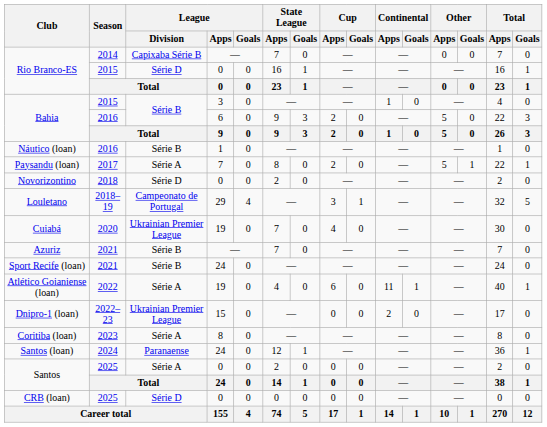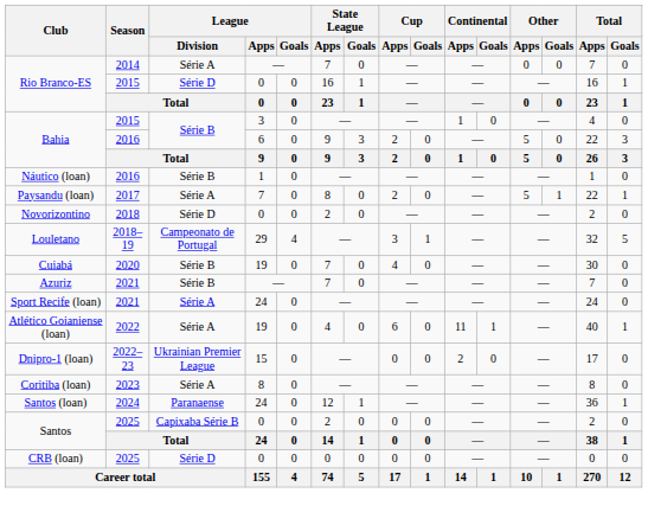Rio Branco-ES / 2014 | League / Division: Capixaba Série B -> Série A
Cuiabá | League / Division: Ukrainian Premier League -> Série B
Sport Recife (loan) | League / Division: Série B -> Série A
Santos / 2025 | League / Division: Série A -> Capixaba Série B
